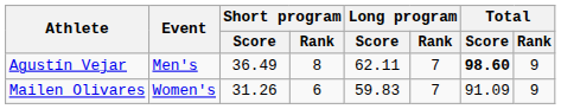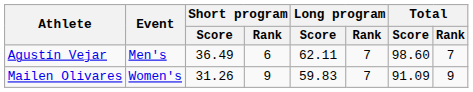Agustín Vejar | Short program / Rank: 8 -> 6
Agustín Vejar | Total / Score: bold -> normal
Agustín Vejar | Total / Rank: 9 -> 7
Mailen Olivares | Short program / Rank: 6 -> 9
